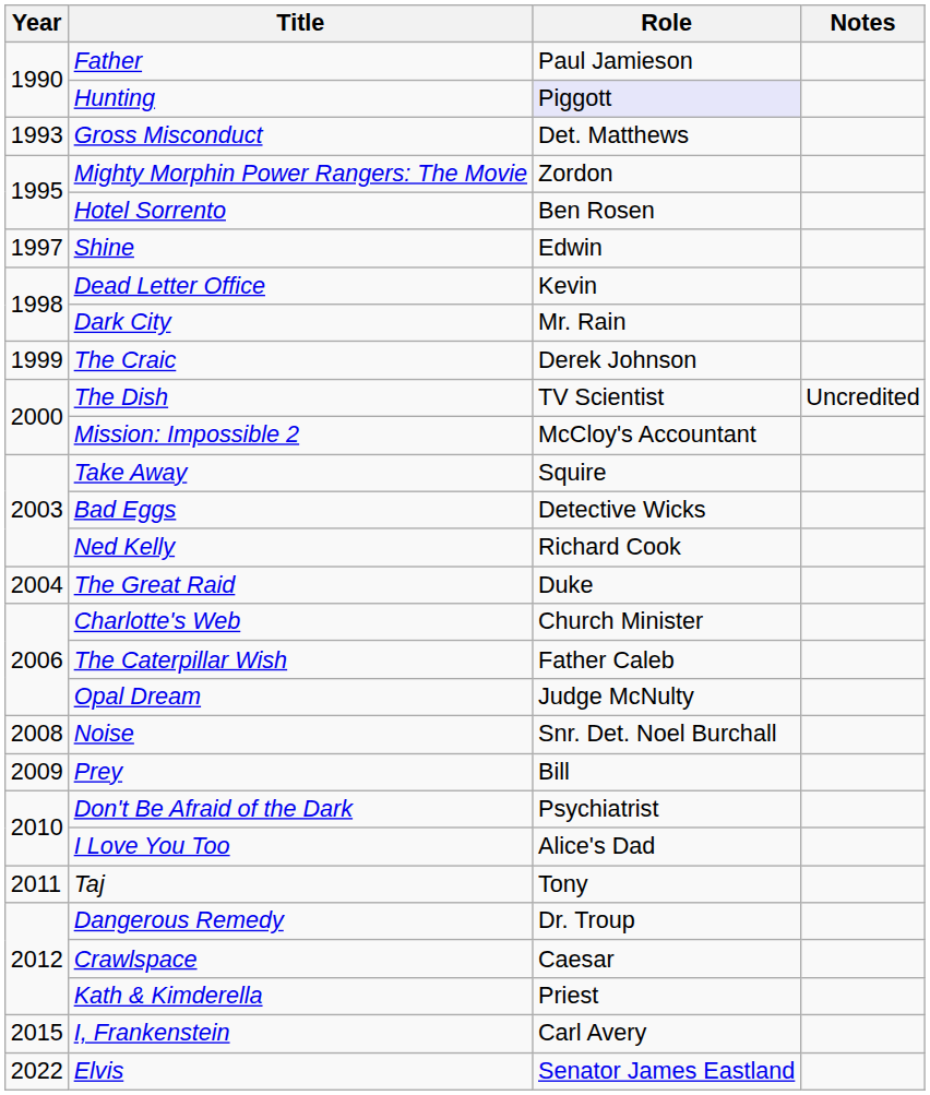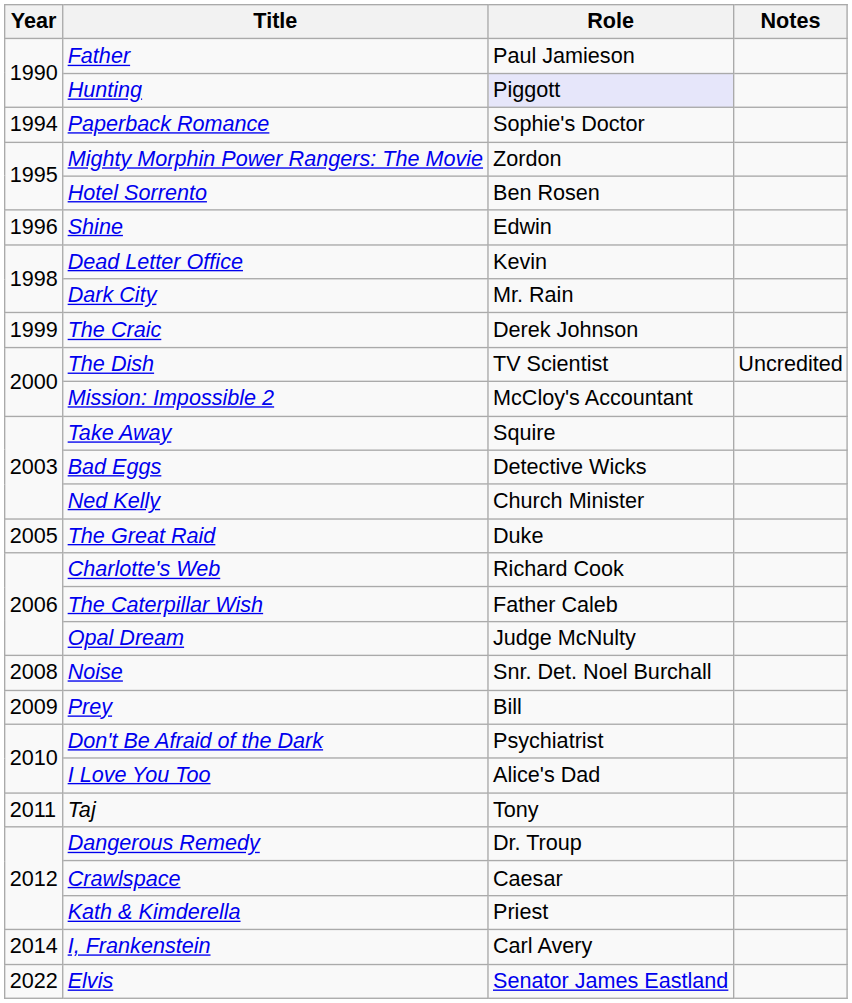- row: 1993 | Gross Misconduct | Det. Matthews
+ row: 1994 | Paperback Romance | Sophie's Doctor
Shine | Year: 1997 -> 1996
Ned Kelly | Role: Richard Cook -> Church Minister
The Great Raid | Year: 2004 -> 2005
Charlotte's Web | Role: Church Minister -> Richard Cook
I, Frankenstein | Year: 2015 -> 2014
